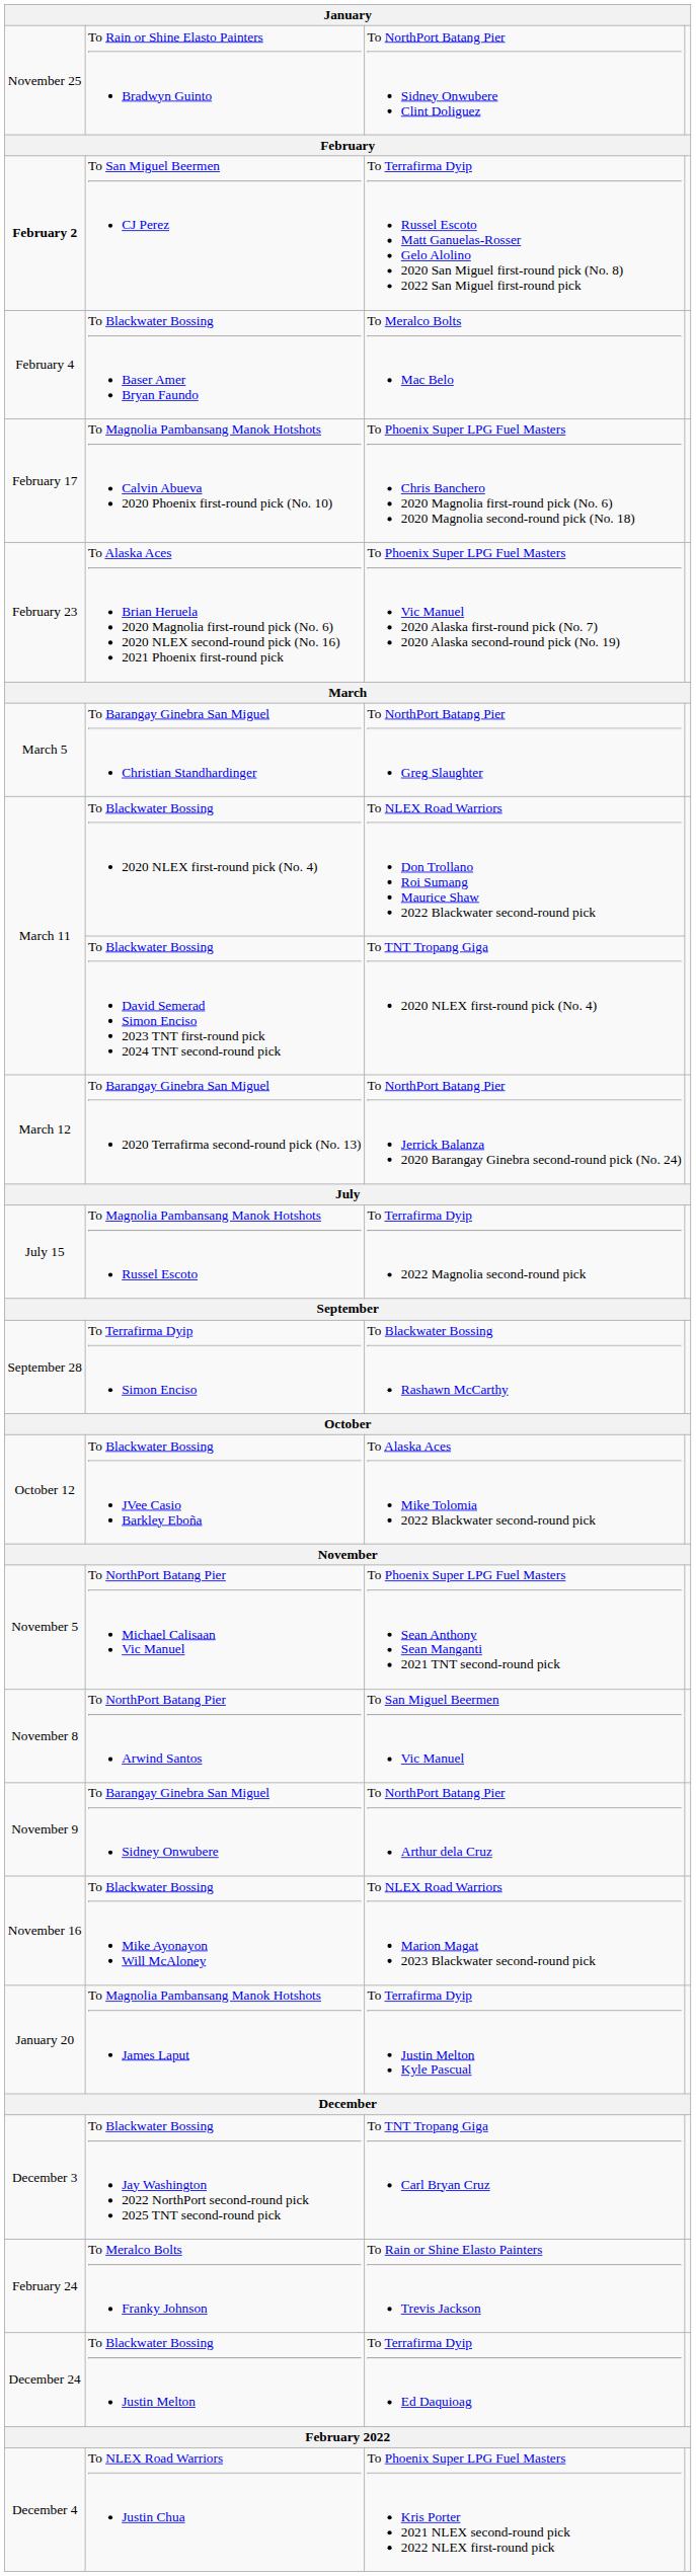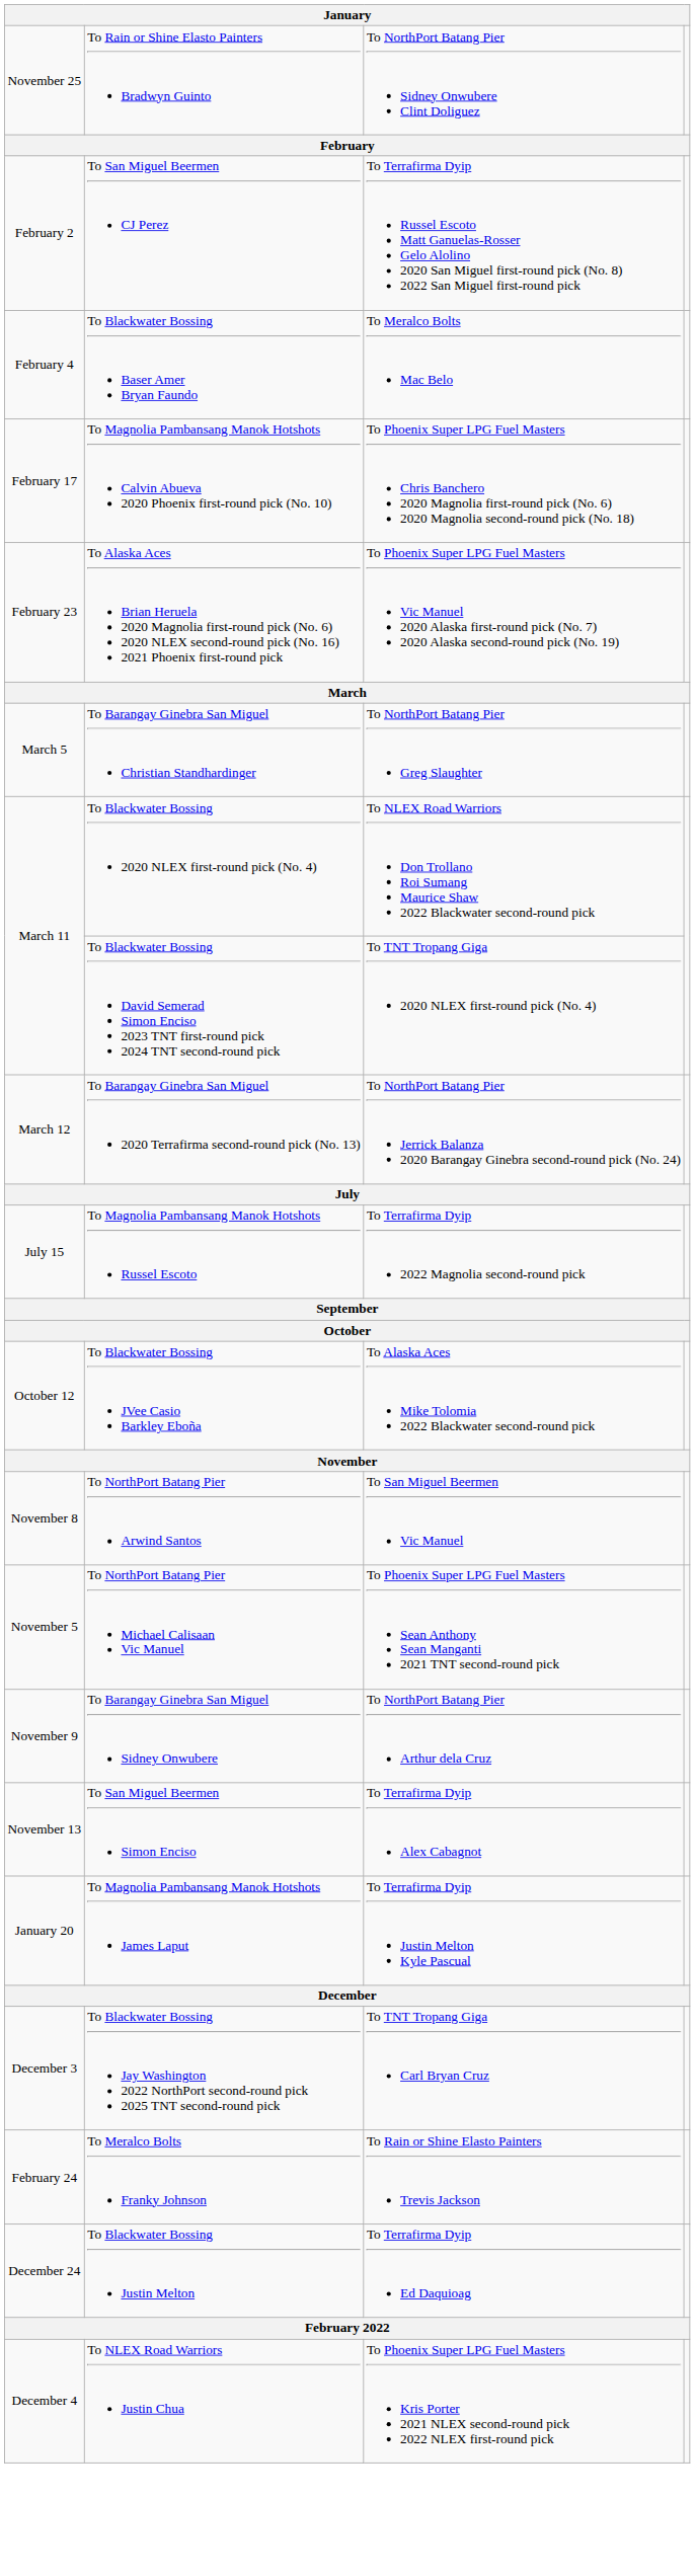To San Miguel Beermen CJ Perez | column 1: bold -> normal
- row: September 28 | To Terrafirma Dyip Simon Enciso | To Blackwater Bossing Rashawn McCarthy
rows swapped: To NorthPort Batang Pier Michael Calisaan Vic Manuel <-> To NorthPort Batang Pier Arwind Santos
+ row: November 13 | To San Miguel Beermen Simon Enciso | To Terrafirma Dyip Alex Cabagnot
- row: November 16 | To Blackwater Bossing Mike Ayonayon Will McAloney | To NLEX Road Warriors Marion Magat 2023 Blackwater second-round pick
